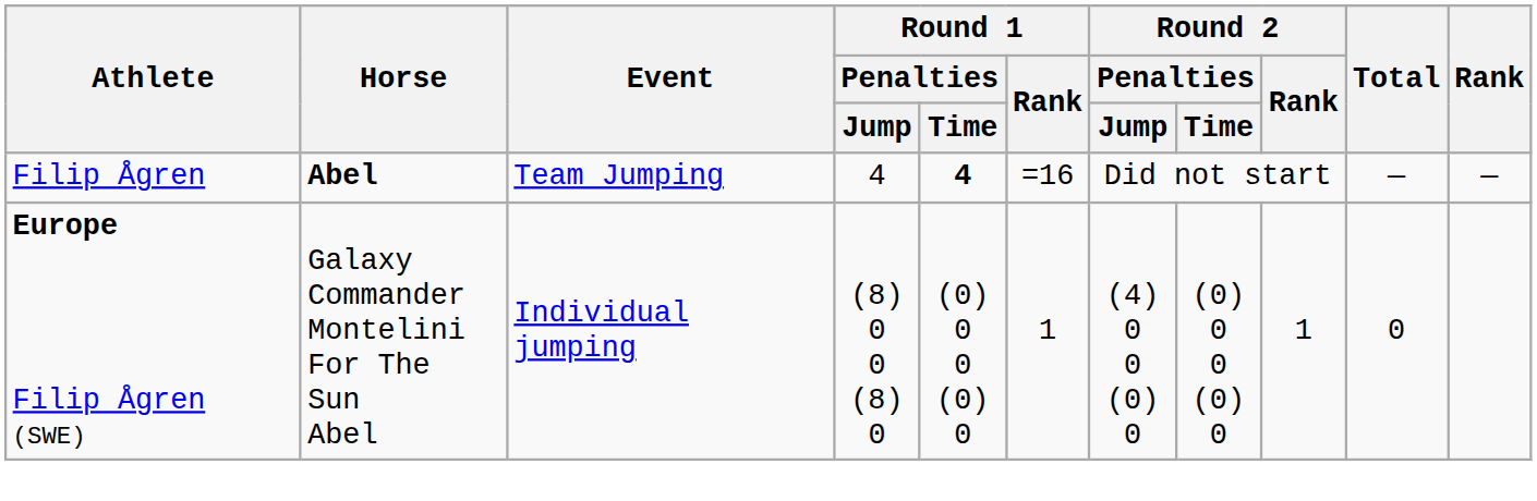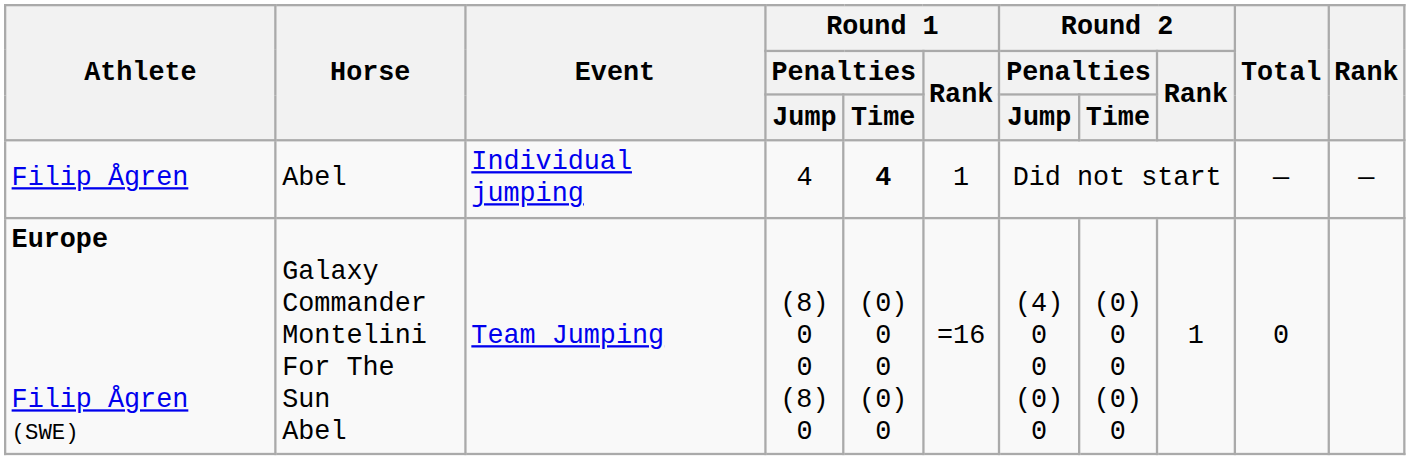Filip Ågren | Horse: bold -> normal
Filip Ågren | Event: Team Jumping -> Individual jumping
Filip Ågren | Round 1 / Rank: =16 -> 1
Europe Filip Ågren (SWE) | Event: Individual jumping -> Team Jumping
Europe Filip Ågren (SWE) | Round 1 / Rank: 1 -> =16
